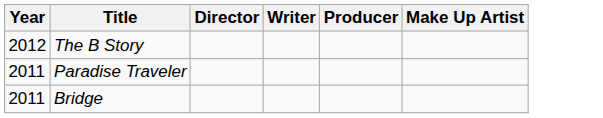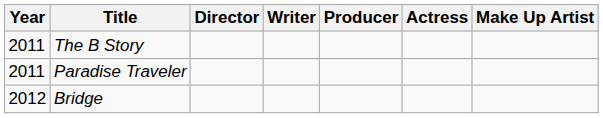+ column: Actress
The B Story | Year: 2012 -> 2011
Bridge | Year: 2011 -> 2012
